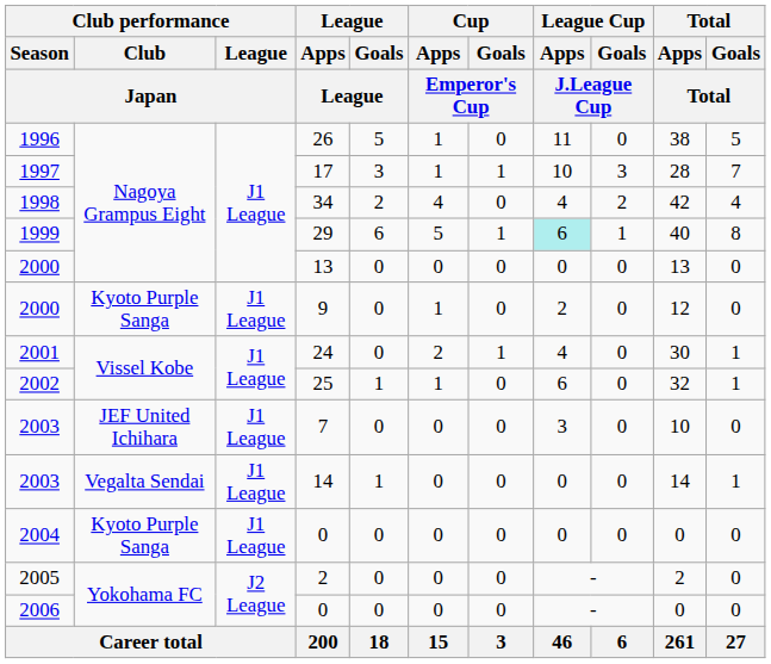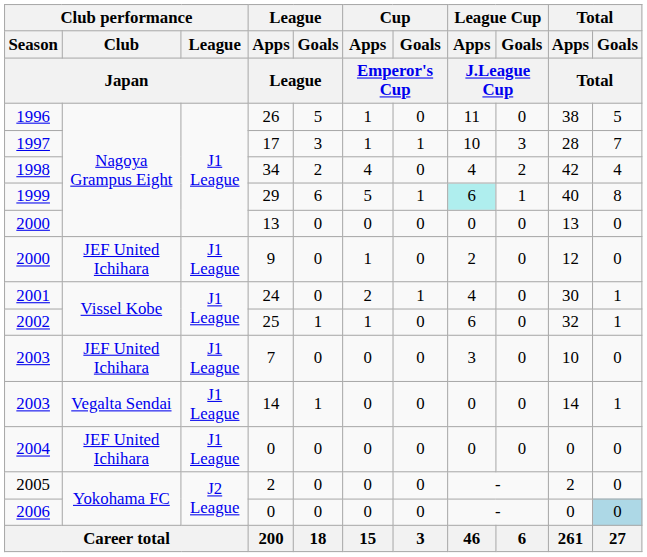9 | Club performance / Club / Japan: Kyoto Purple Sanga -> JEF United Ichihara
2004 / 0 | Club performance / Club / Japan: Kyoto Purple Sanga -> JEF United Ichihara
2006 / 0 | Total / Goals / Total: no background -> lightblue background
